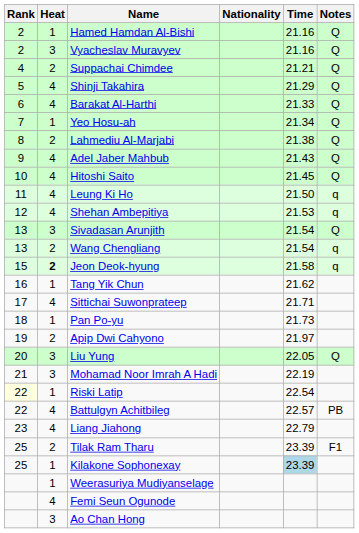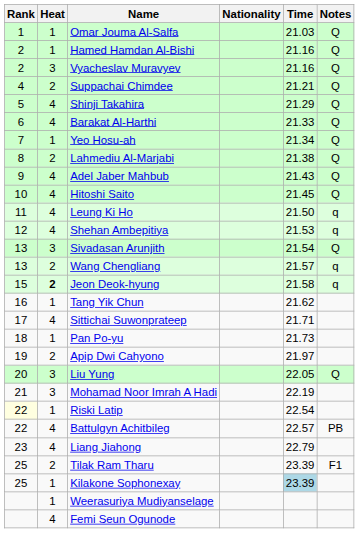+ row: 1 | 1 | Omar Jouma Al-Salfa | 21.03 | Q
Wang Chengliang | Time: 21.54 -> 21.57
- row: 3 | Ao Chan Hong
